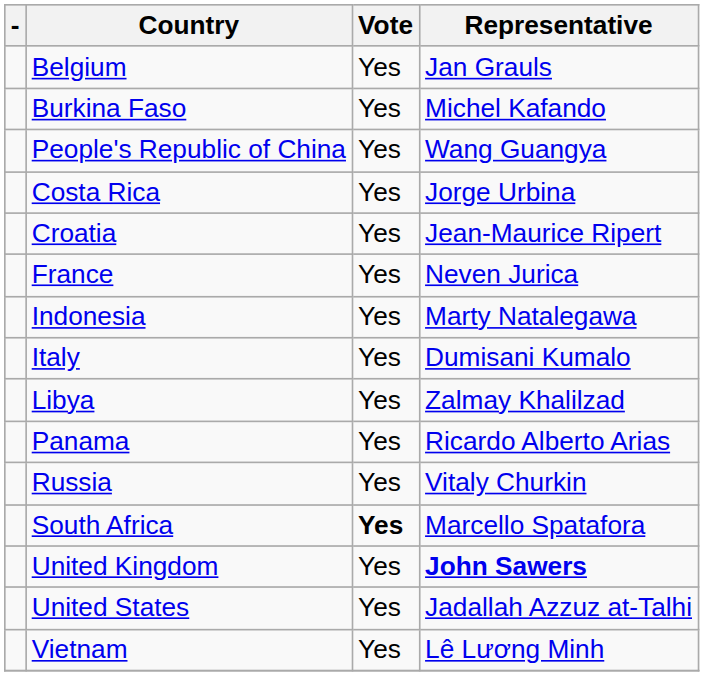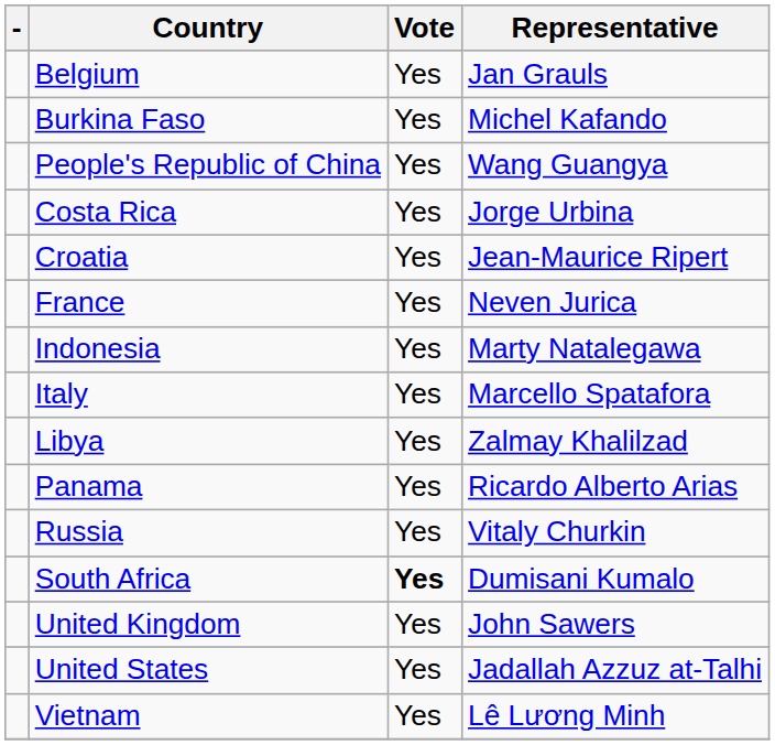Italy | Representative: Dumisani Kumalo -> Marcello Spatafora
South Africa | Representative: Marcello Spatafora -> Dumisani Kumalo
United Kingdom | Representative: bold -> normal
